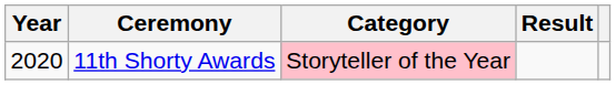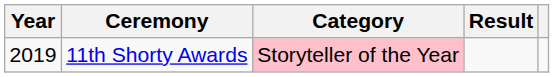11th Shorty Awards | Year: 2020 -> 2019
